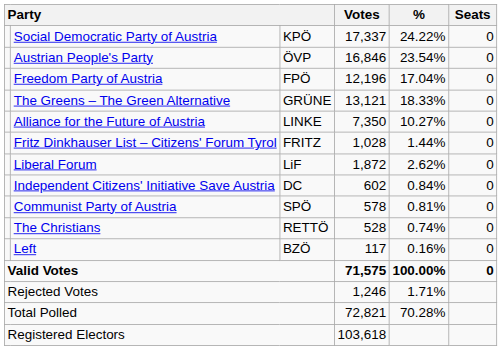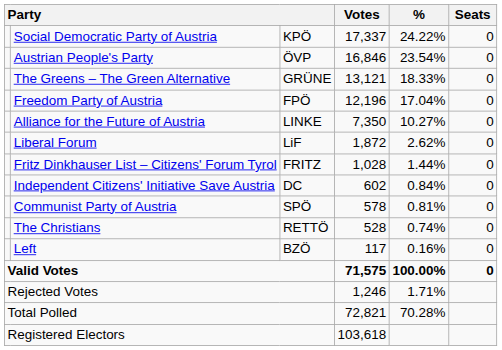rows swapped: The Greens – The Green Alternative <-> Freedom Party of Austria
rows swapped: Liberal Forum <-> Fritz Dinkhauser List – Citizens' Forum Tyrol
